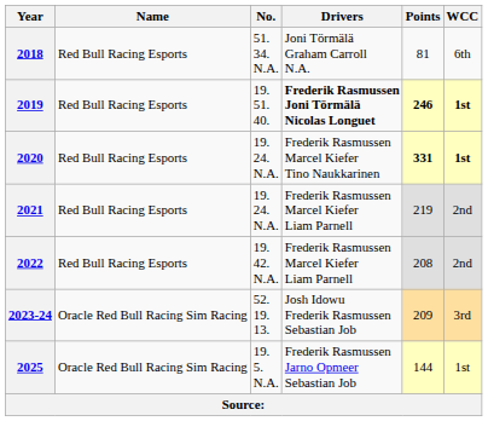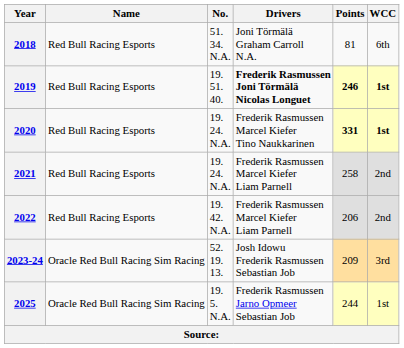2021 | Points: 219 -> 258
2022 | Points: 208 -> 206
2025 | Points: 144 -> 244
